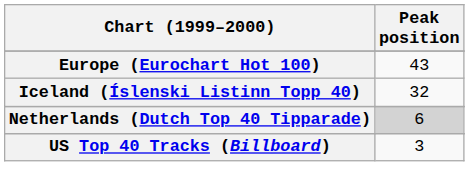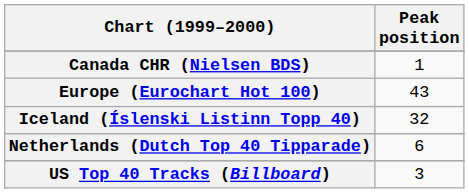+ row: Canada CHR (Nielsen BDS) | 1
Netherlands (Dutch Top 40 Tipparade) | Peak position: lightgrey background -> no background
